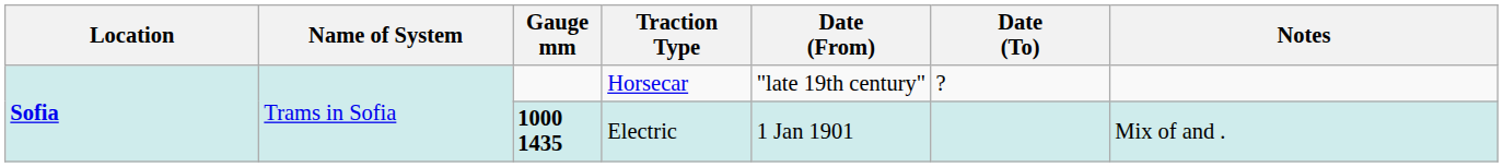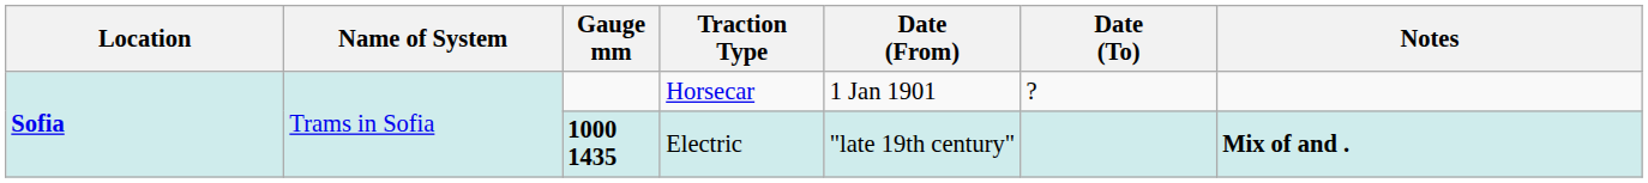Horsecar | Date (From): "late 19th century" -> 1 Jan 1901
Electric | Date (From): 1 Jan 1901 -> "late 19th century"
Electric | Notes: normal -> bold
